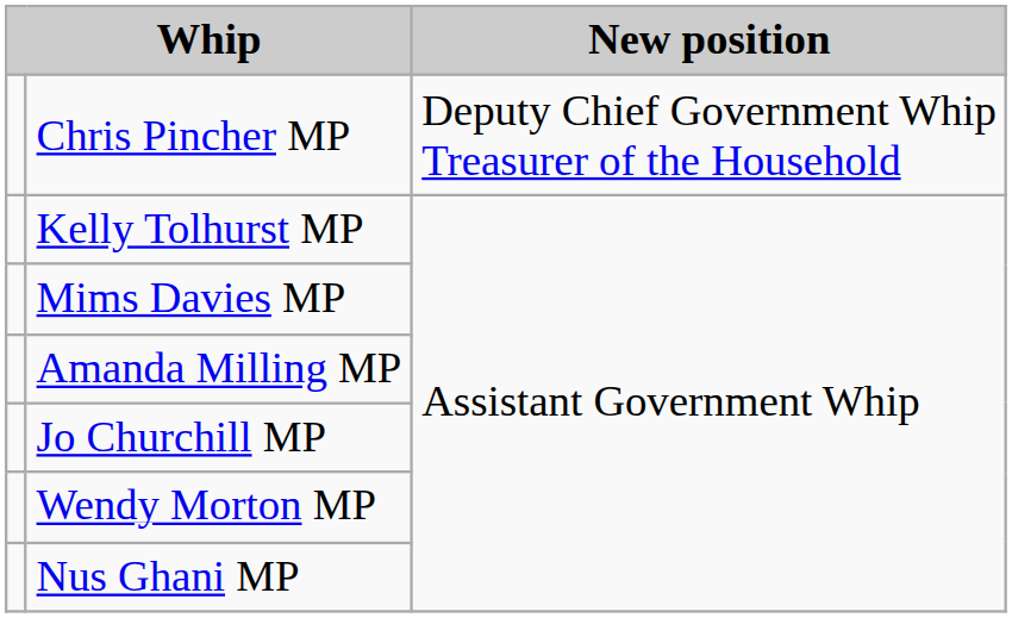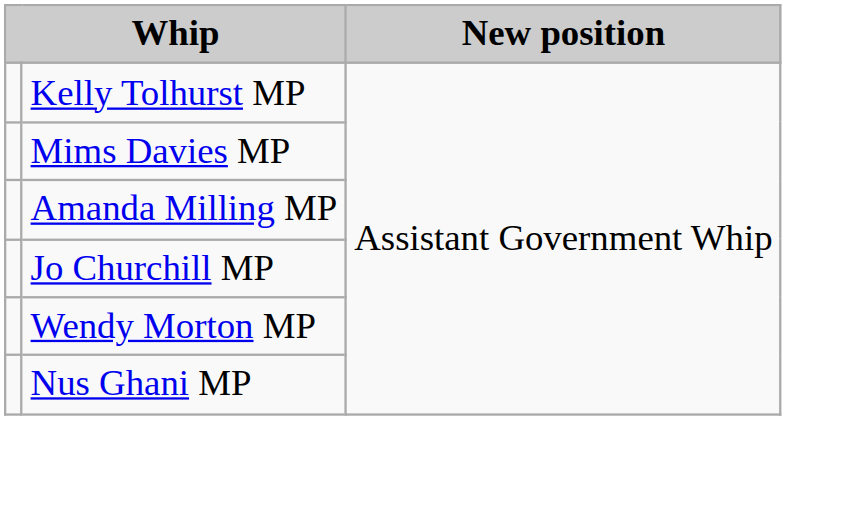- row: Chris Pincher MP | Deputy Chief Government Whip Treasurer of the Household
